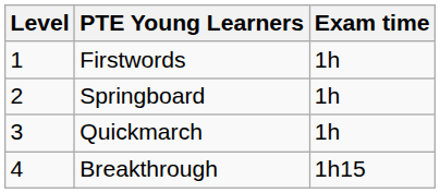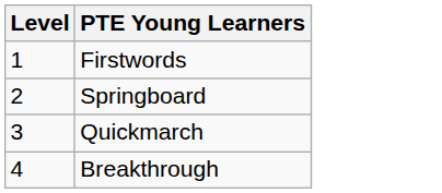- column: Exam time | 1h | 1h | 1h | 1h15
